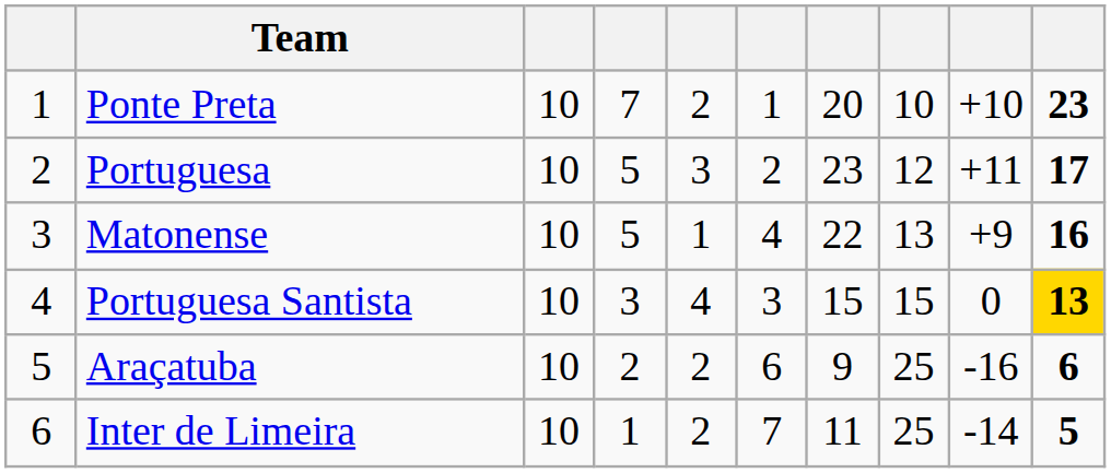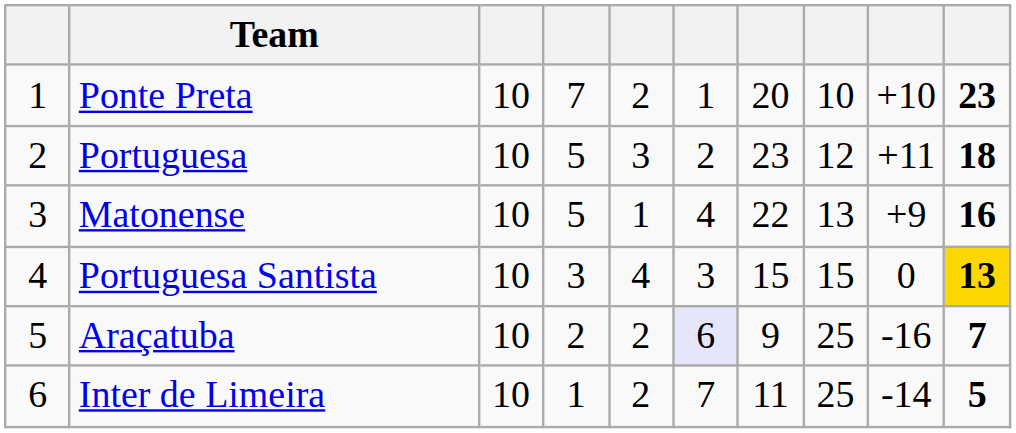Portuguesa | column 10: 17 -> 18
Araçatuba | column 6: no background -> lavender background
Araçatuba | column 10: 6 -> 7
